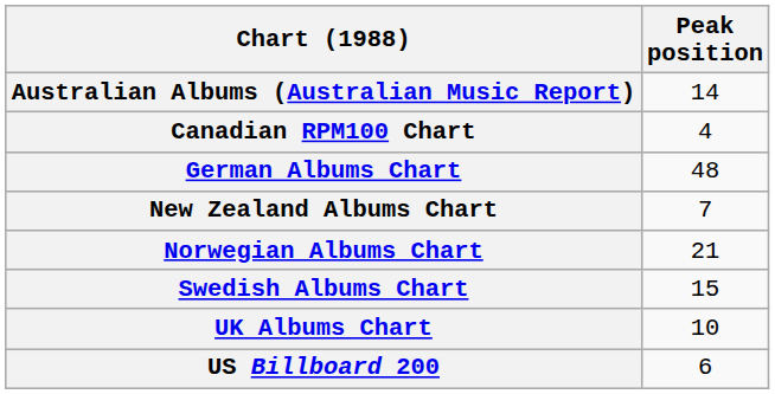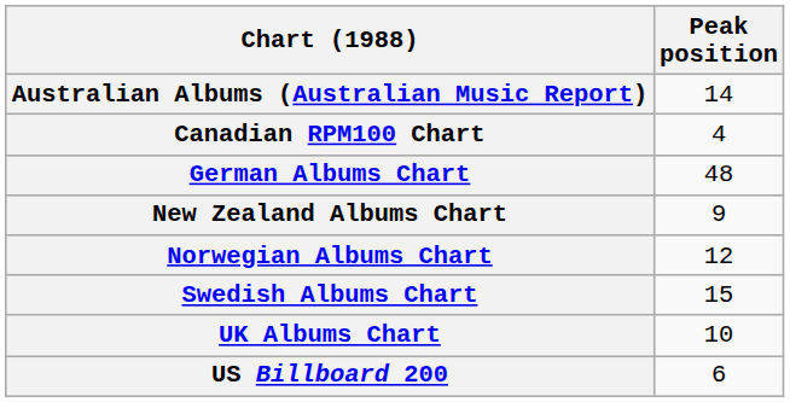New Zealand Albums Chart | Peak position: 7 -> 9
Norwegian Albums Chart | Peak position: 21 -> 12
